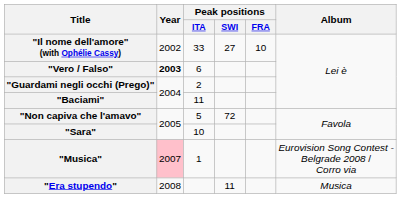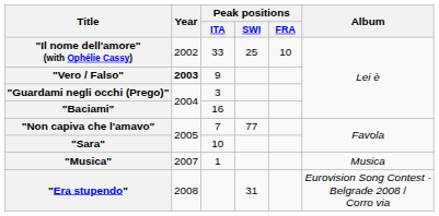"Il nome dell'amore" (with Ophélie Cassy) | Peak positions / SWI: 27 -> 25
"Vero / Falso" | Peak positions / ITA: 6 -> 9
"Guardami negli occhi (Prego)" | Peak positions / ITA: 2 -> 3
"Baciami" | Peak positions / ITA: 11 -> 16
"Non capiva che l'amavo" | Peak positions / ITA: 5 -> 7
"Non capiva che l'amavo" | Peak positions / SWI: 72 -> 77
"Musica" | Year: pink background -> no background
"Musica" | Album: Eurovision Song Contest - Belgrade 2008 / Corro via -> Musica
"Era stupendo" | Peak positions / SWI: 11 -> 31
"Era stupendo" | Album: Musica -> Eurovision Song Contest - Belgrade 2008 / Corro via
